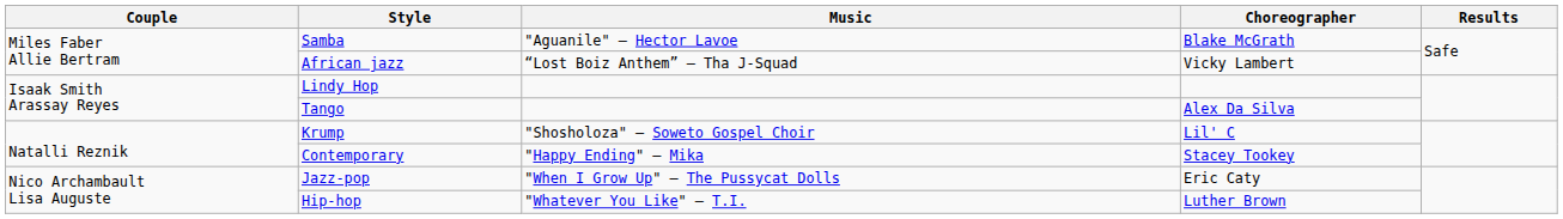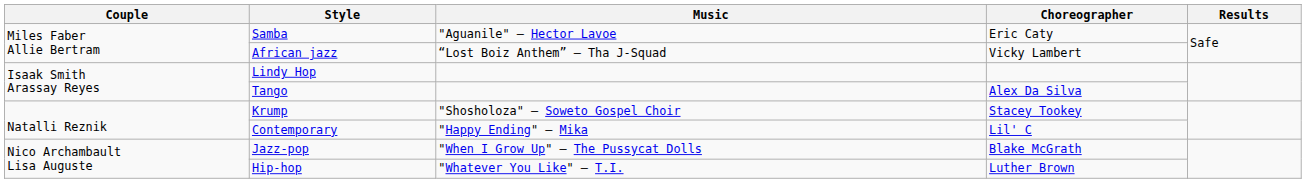Samba | Choreographer: Blake McGrath -> Eric Caty
Krump | Choreographer: Lil' C -> Stacey Tookey
Contemporary | Choreographer: Stacey Tookey -> Lil' C
Jazz-pop | Choreographer: Eric Caty -> Blake McGrath
